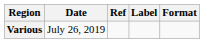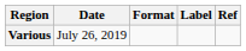columns swapped: Format <-> Ref
